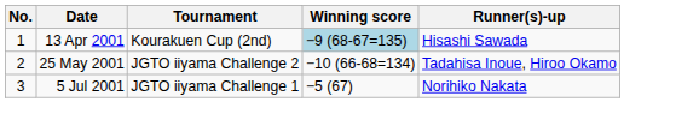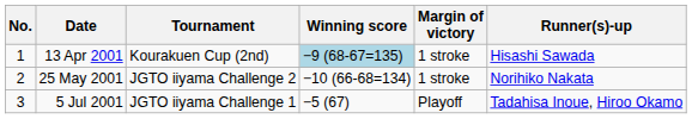+ column: Margin of victory | 1 stroke | 1 stroke | Playoff
25 May 2001 | Runner(s)-up: Tadahisa Inoue, Hiroo Okamo -> Norihiko Nakata
5 Jul 2001 | Runner(s)-up: Norihiko Nakata -> Tadahisa Inoue, Hiroo Okamo
